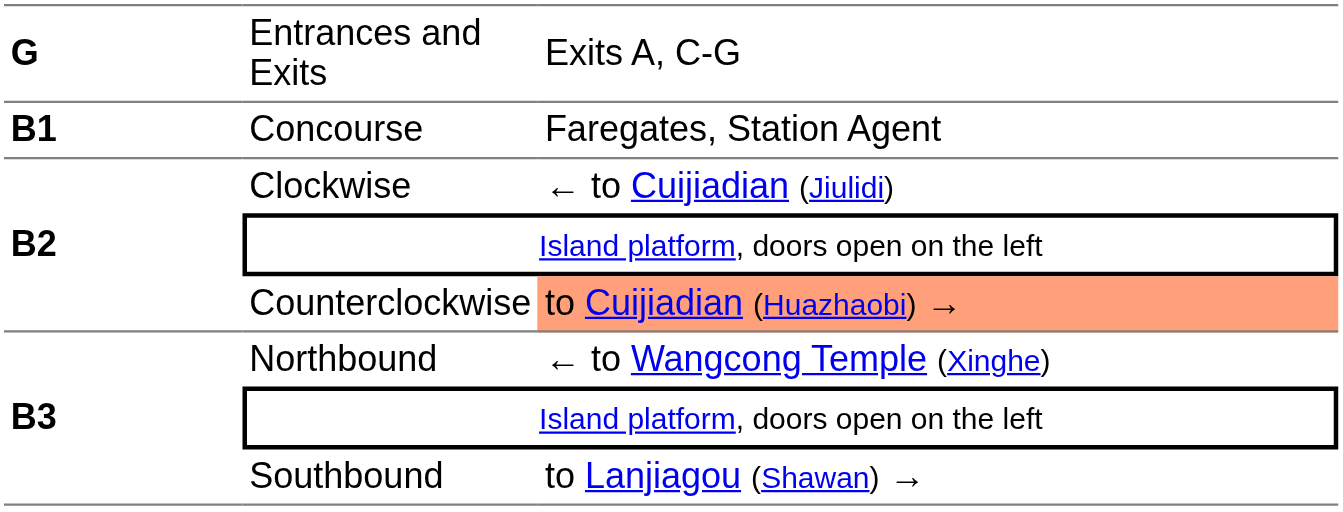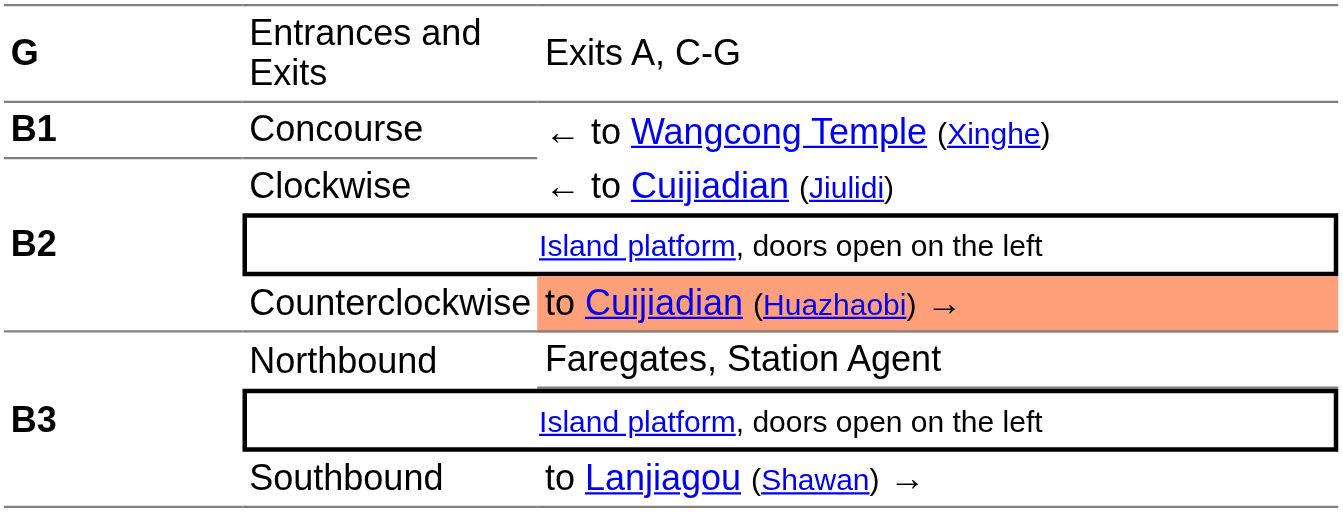Concourse | column 3: Faregates, Station Agent -> ← to Wangcong Temple (Xinghe)
Northbound | column 3: ← to Wangcong Temple (Xinghe) -> Faregates, Station Agent
